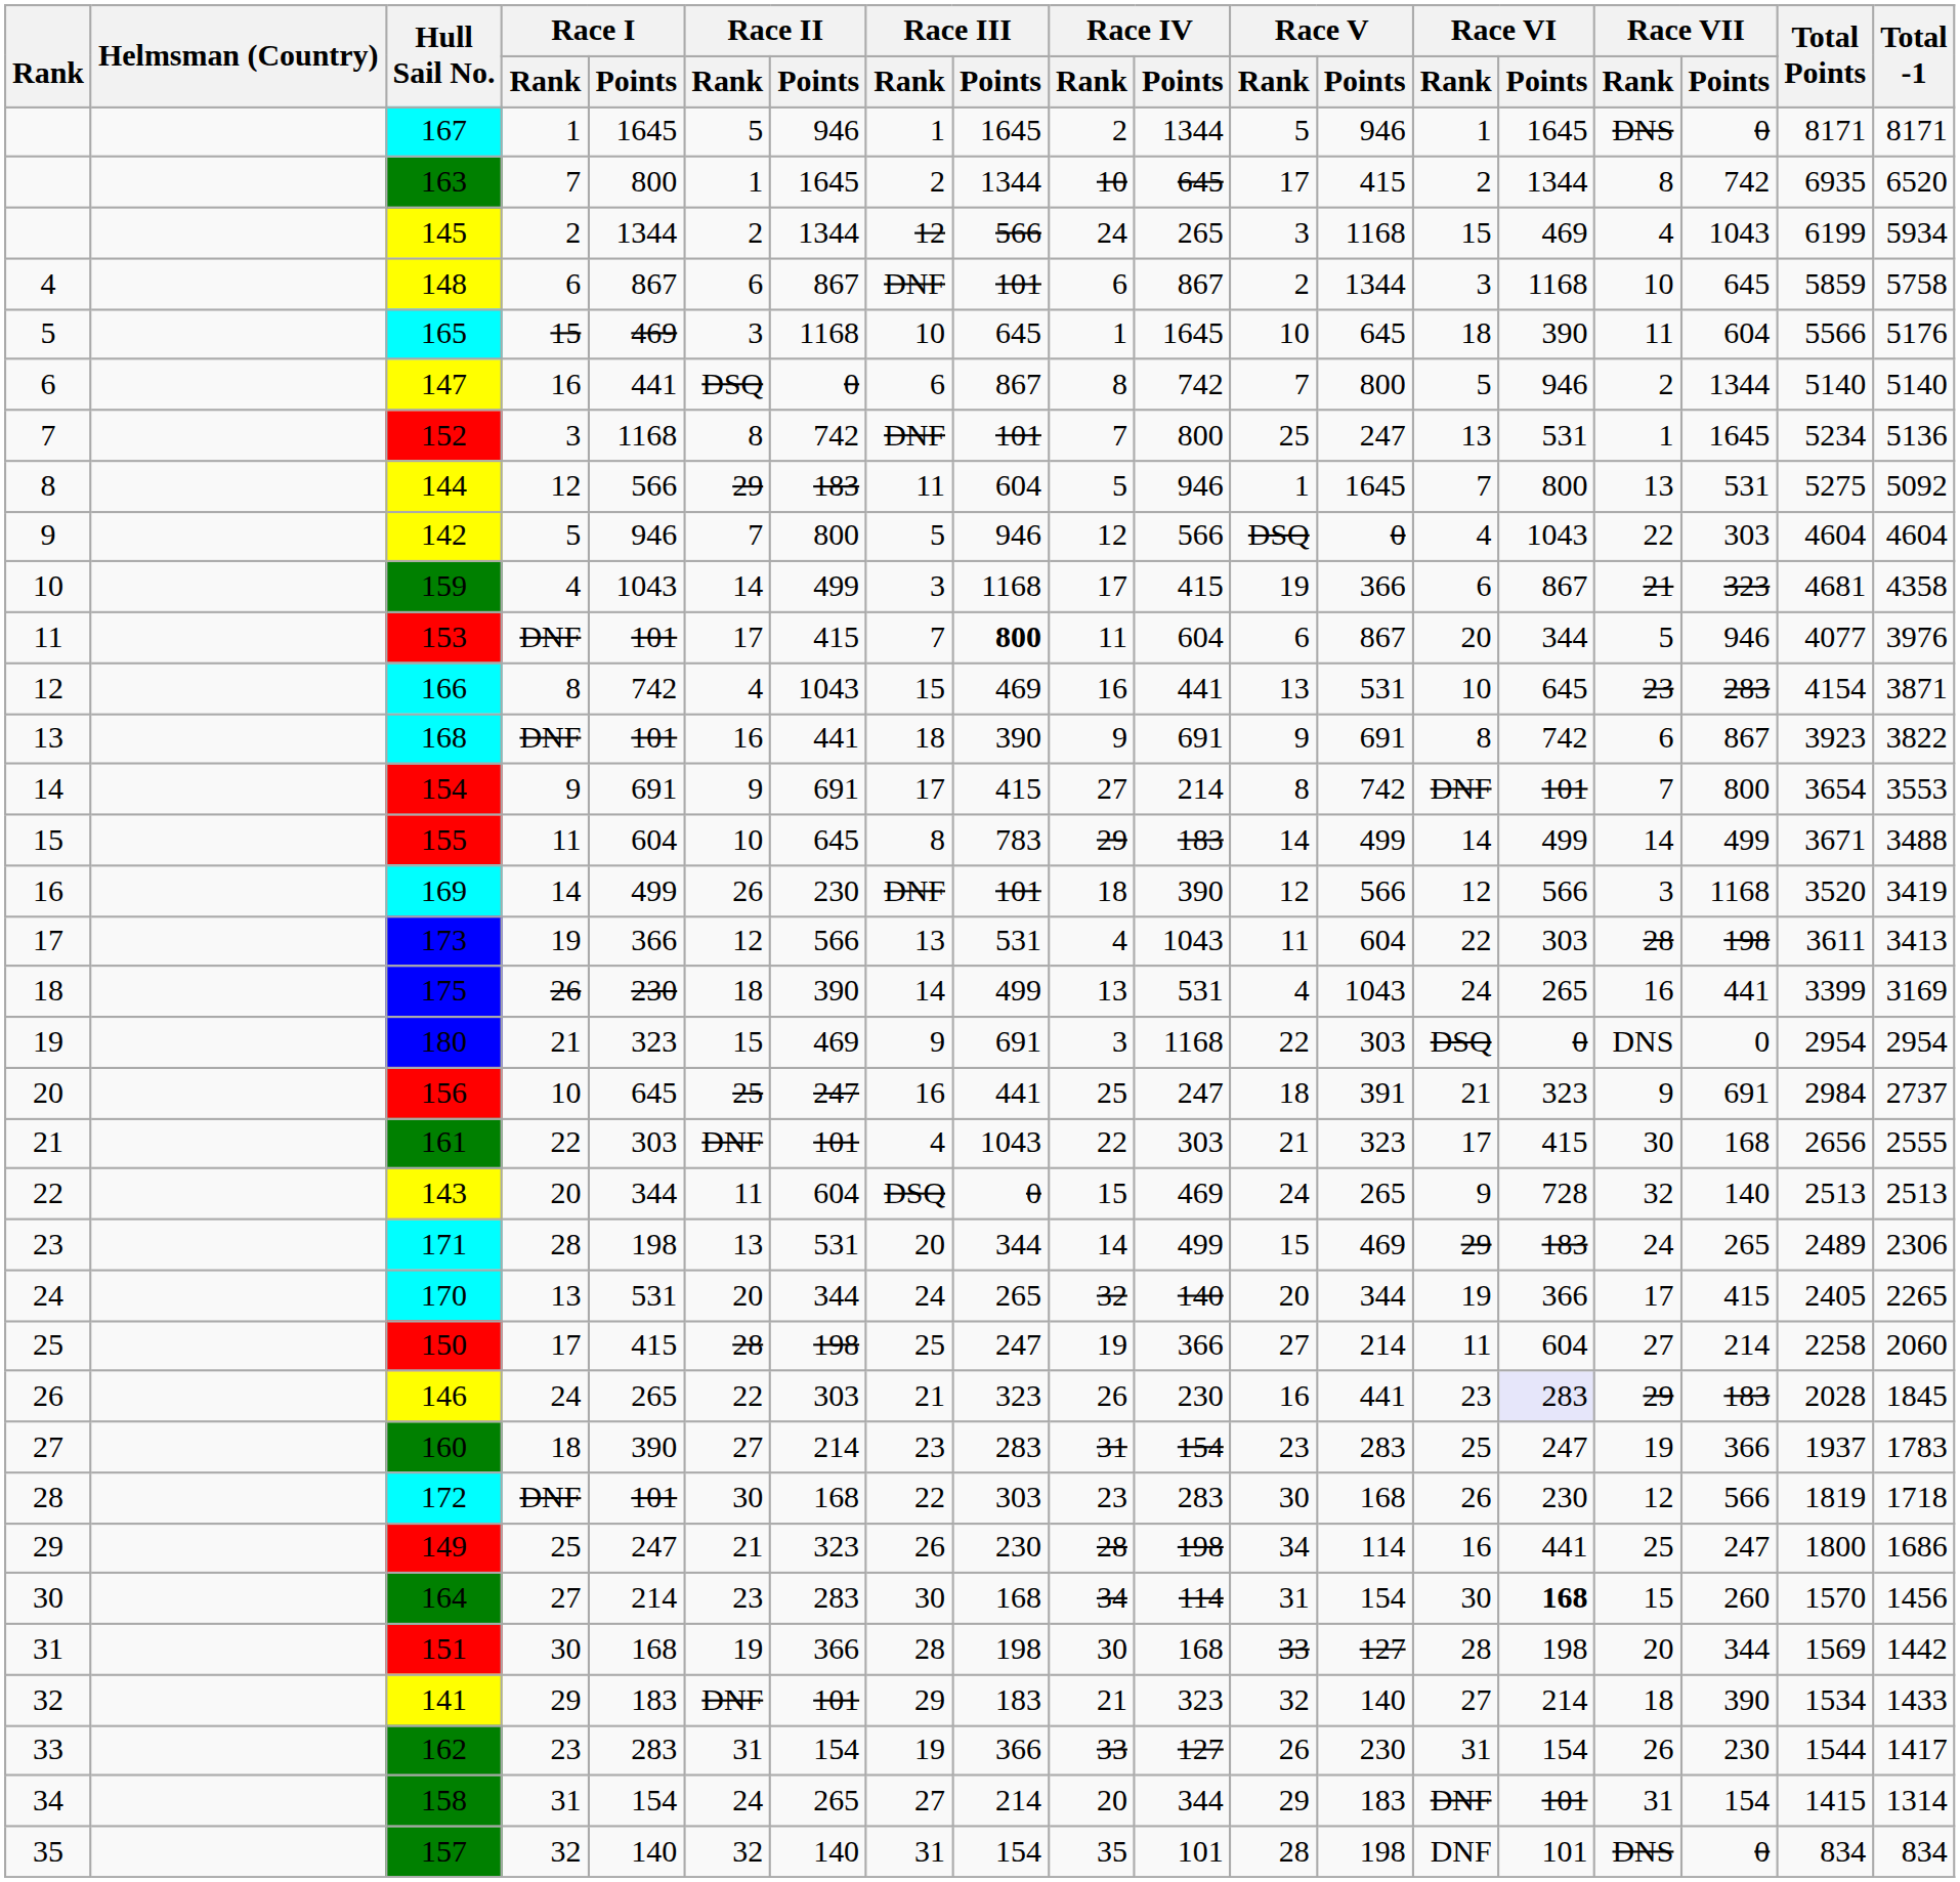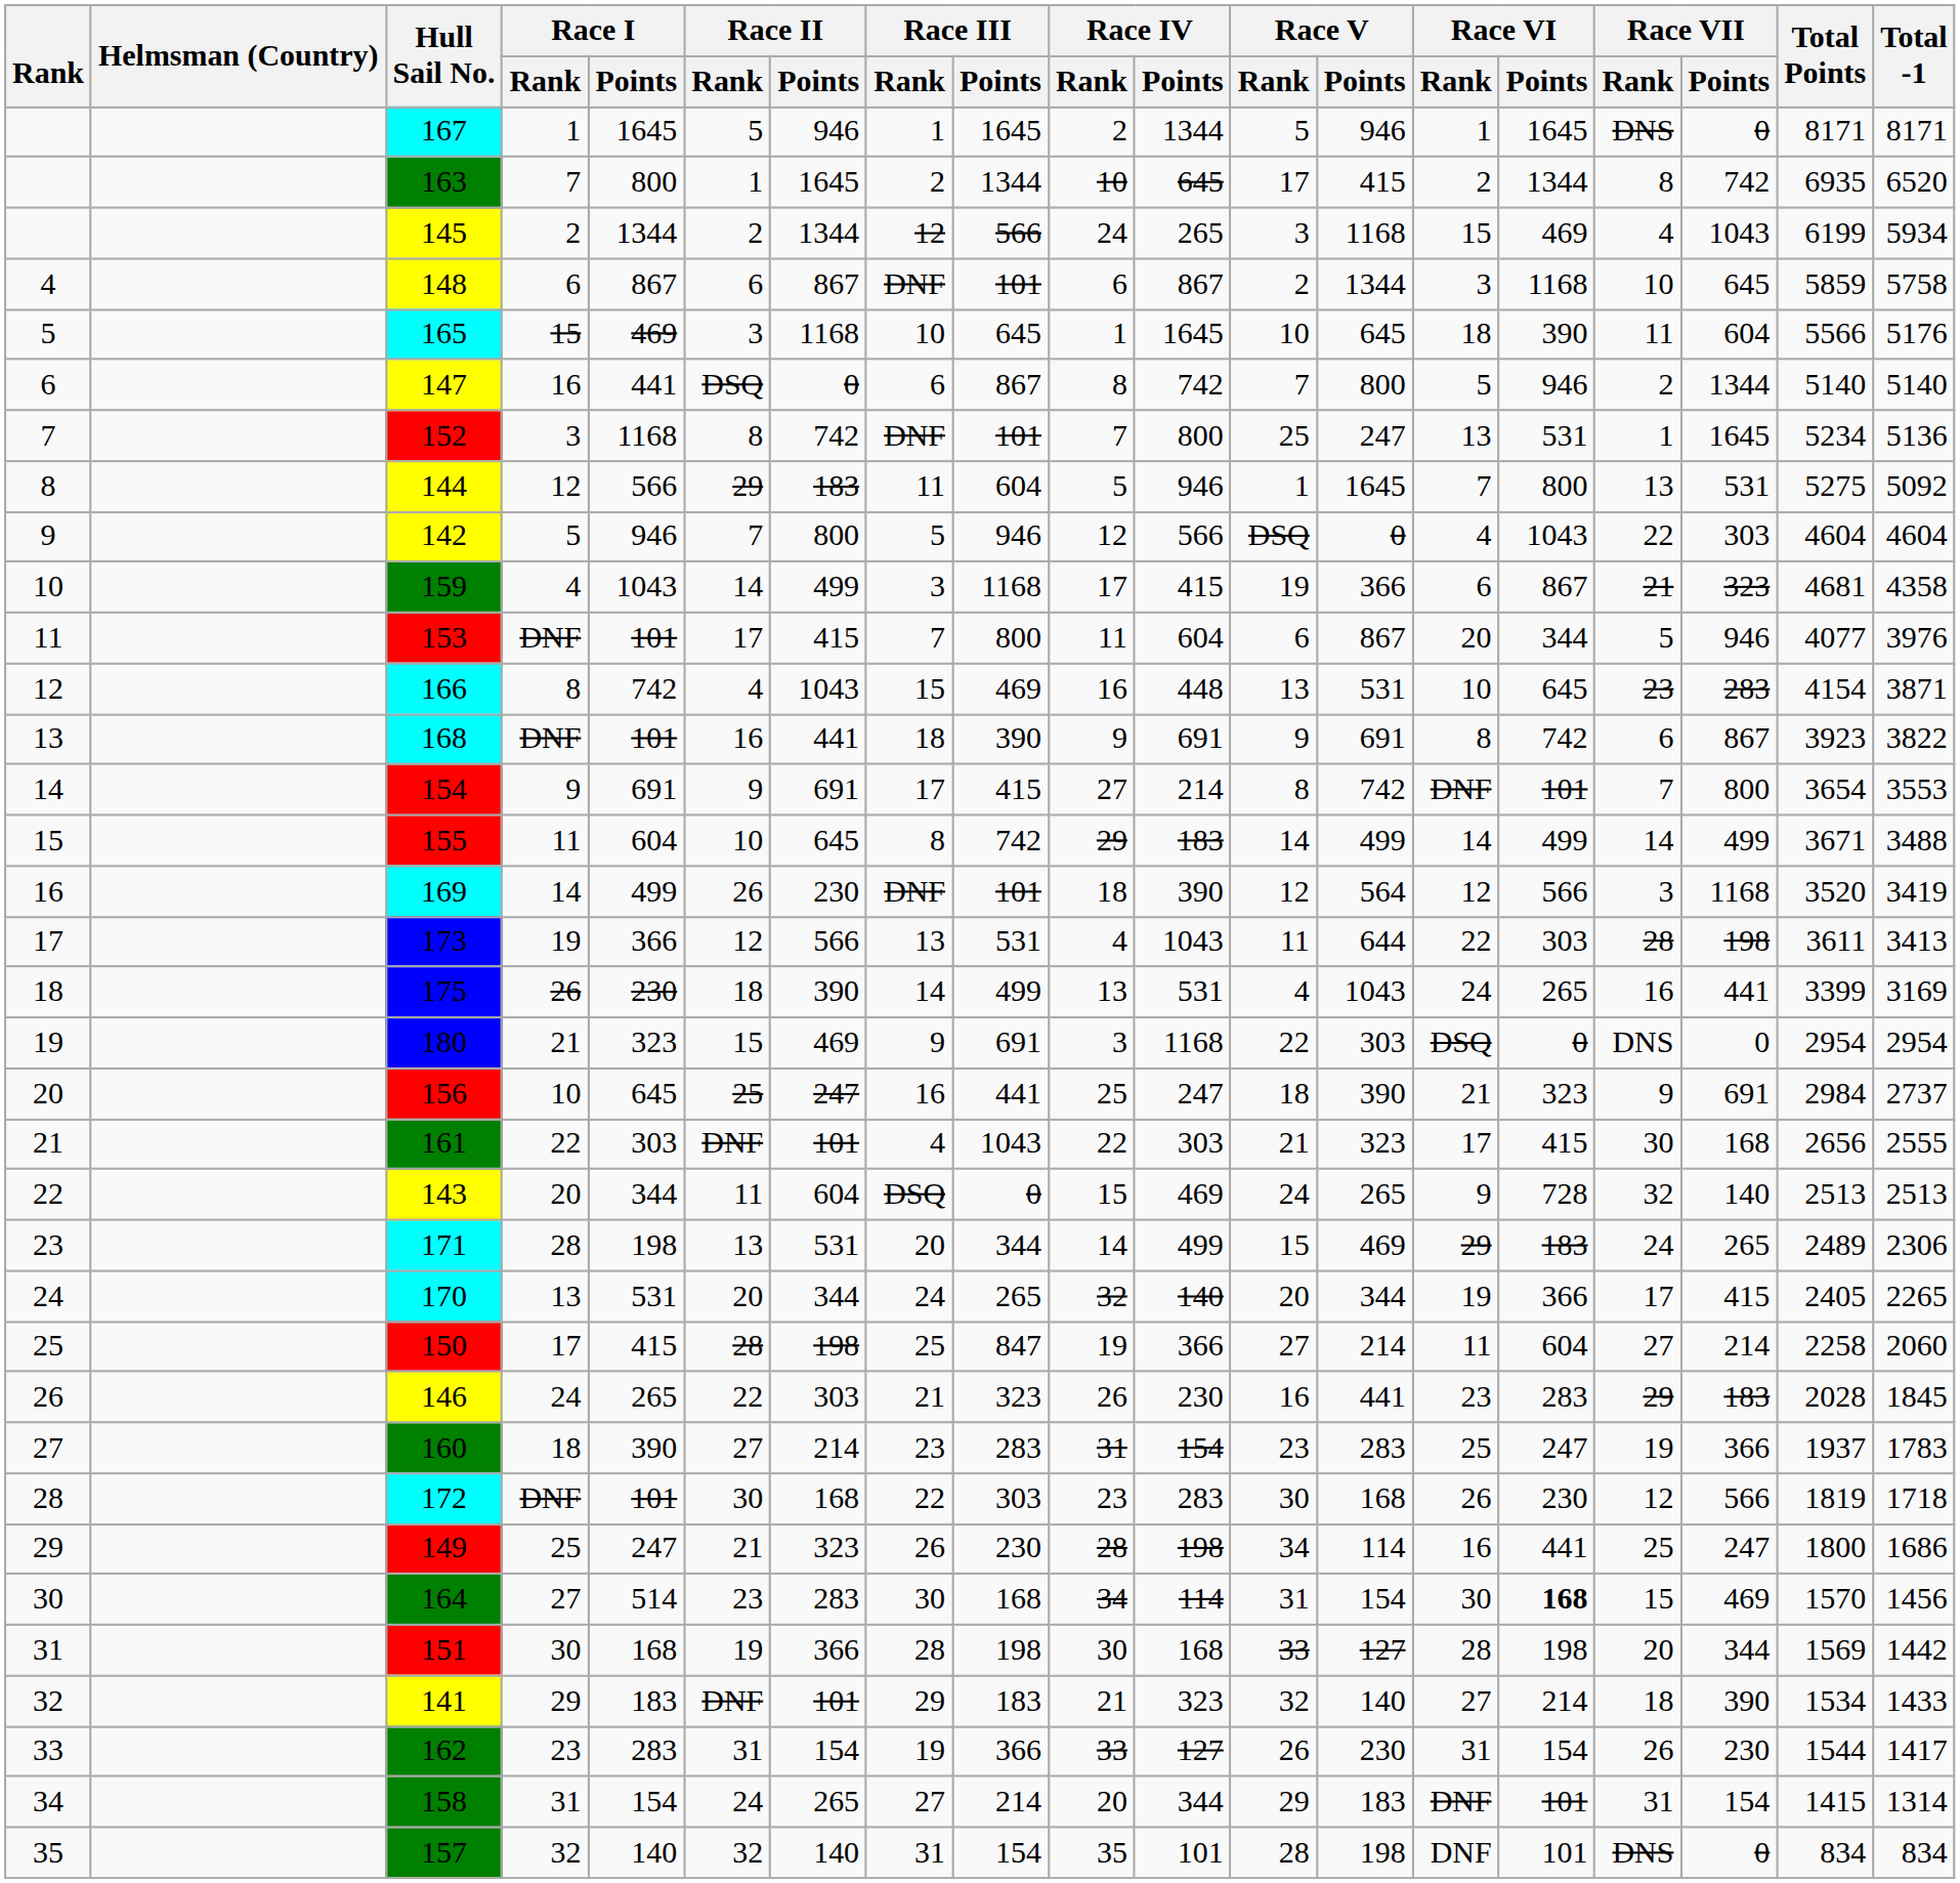153 | Race III / Points: bold -> normal
166 | Race IV / Points: 441 -> 448
155 | Race III / Points: 783 -> 742
169 | Race V / Points: 566 -> 564
173 | Race V / Points: 604 -> 644
156 | Race V / Points: 391 -> 390
150 | Race III / Points: 247 -> 847
146 | Race VI / Points: lavender background -> no background
164 | Race I / Points: 214 -> 514
164 | Race VII / Points: 260 -> 469
